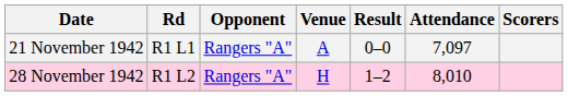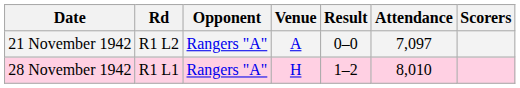21 November 1942 | Rd: R1 L1 -> R1 L2
28 November 1942 | Rd: R1 L2 -> R1 L1
